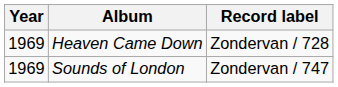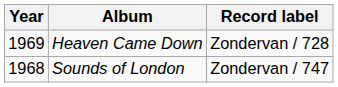Sounds of London | Year: 1969 -> 1968
